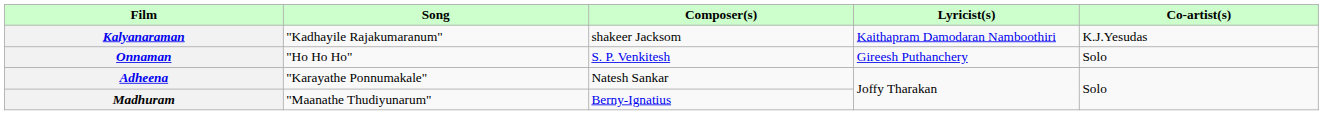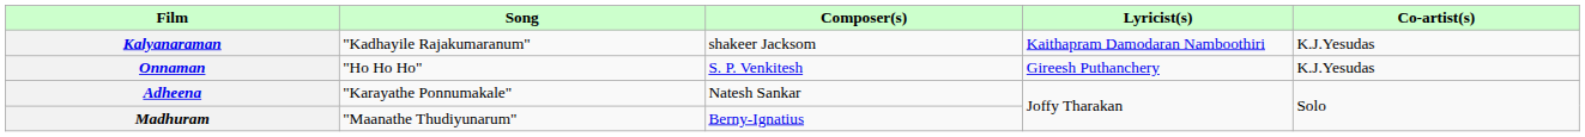Onnaman | Co-artist(s): Solo -> K.J.Yesudas
